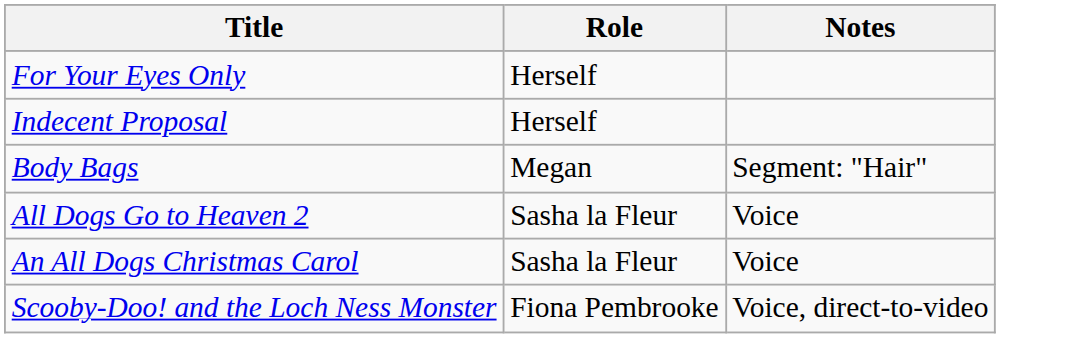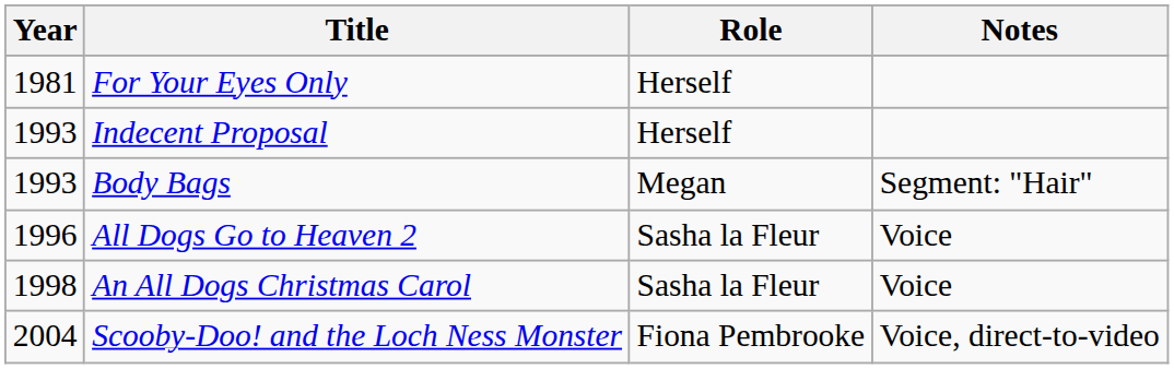+ column: Year | 1981 | 1993 | 1993 | 1996 | 1998 | 2004
